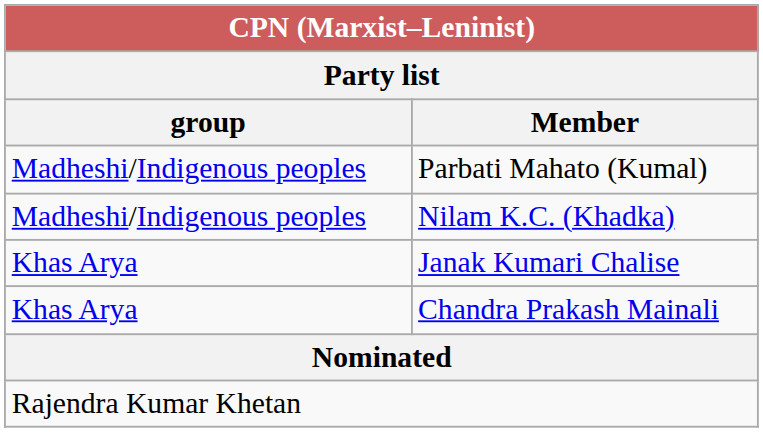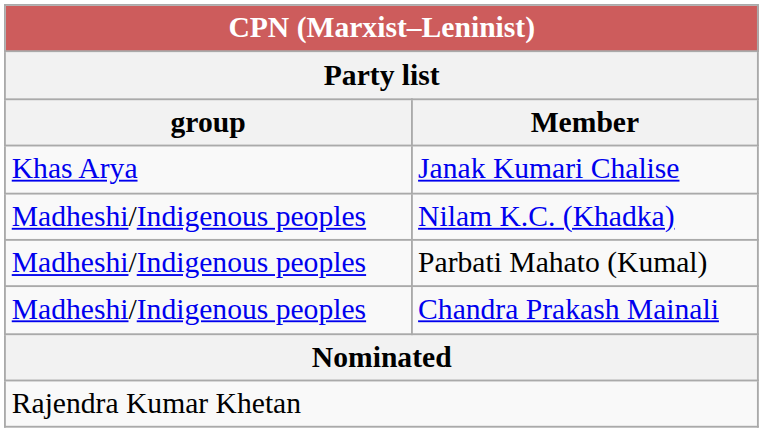rows swapped: Janak Kumari Chalise <-> Parbati Mahato (Kumal)
Chandra Prakash Mainali | group: Khas Arya -> Madheshi/Indigenous peoples
